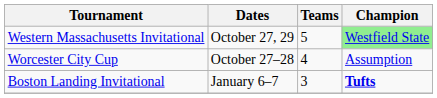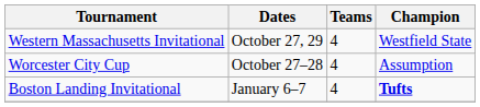Western Massachusetts Invitational | Teams: 5 -> 4
Western Massachusetts Invitational | Champion: lightgreen background -> no background
Boston Landing Invitational | Teams: 3 -> 4
